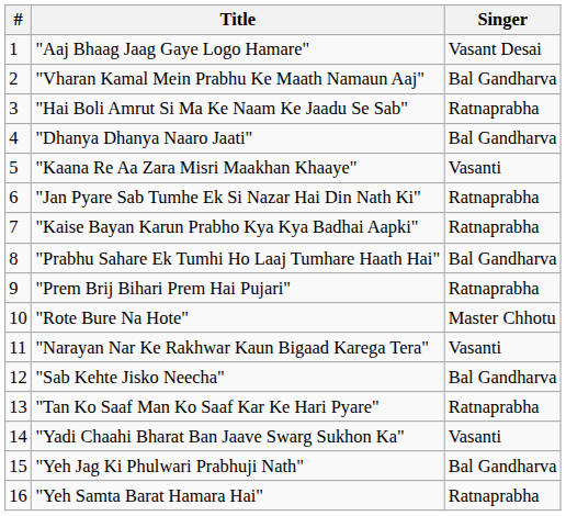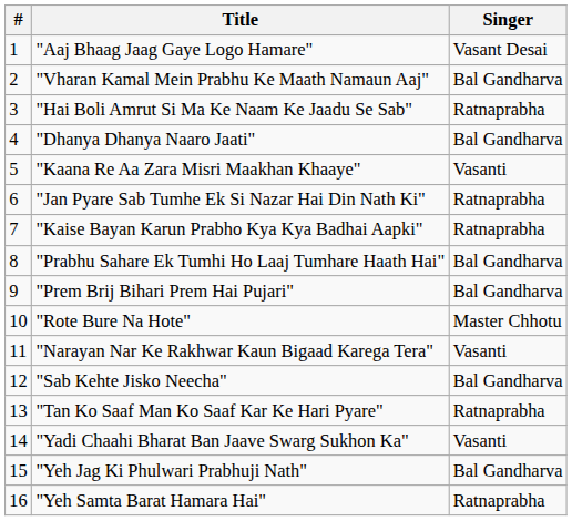"Prem Brij Bihari Prem Hai Pujari" | Singer: Ratnaprabha -> Bal Gandharva
